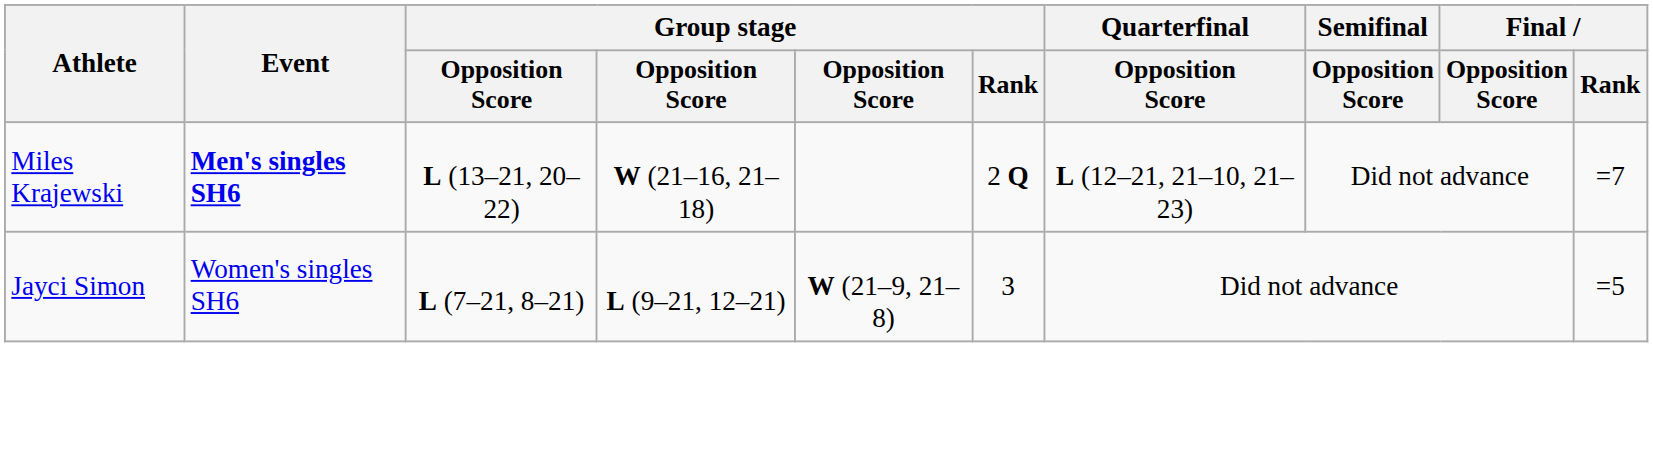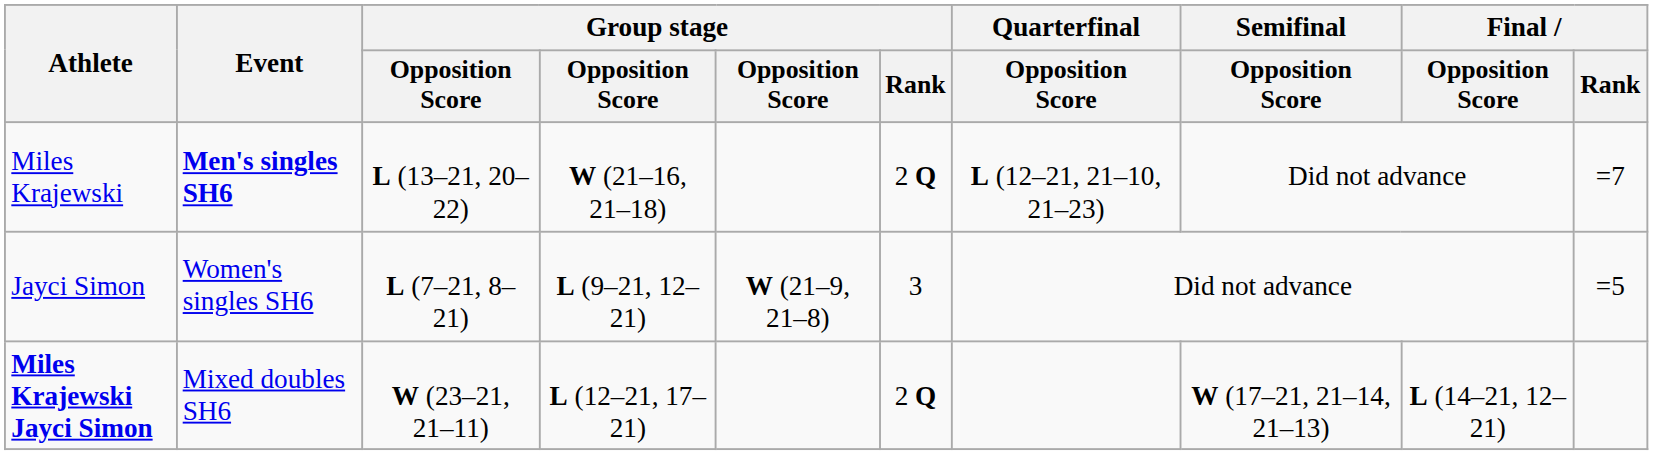+ row: Miles Krajewski Jayci Simon | Mixed doubles SH6 | W (23–21, 21–11) | L (12–21, 17–21) | 2 Q | W (17–21, 21–14, 21–13) | L (14–21, 12–21)
